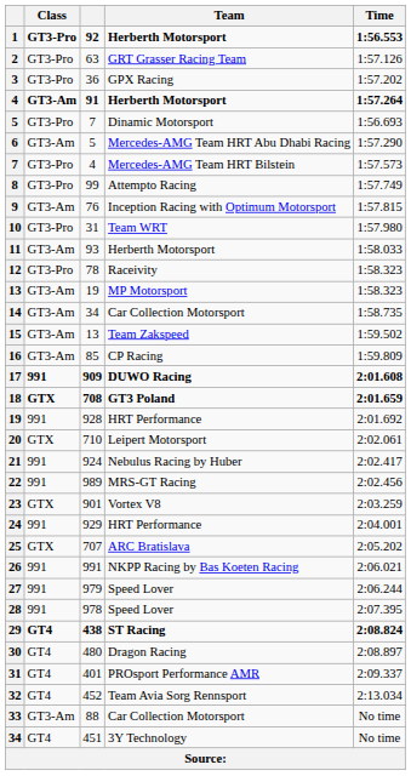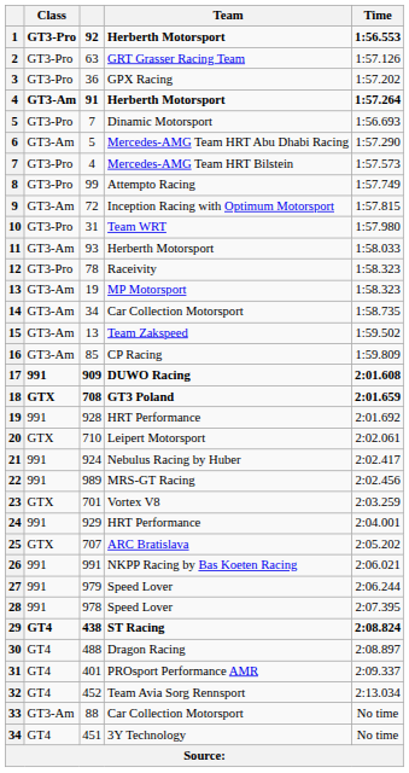9 | column 3: 76 -> 72
23 | column 3: 901 -> 701
30 | column 3: 480 -> 488
